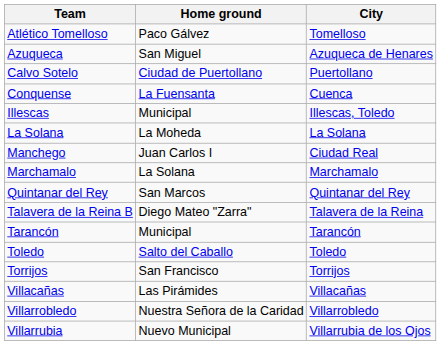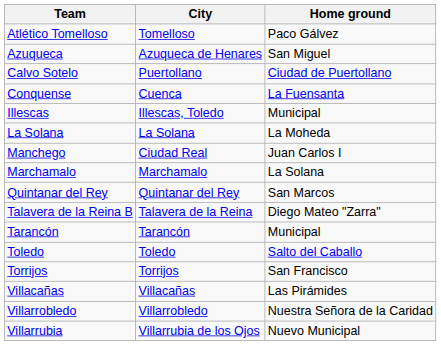columns swapped: City <-> Home ground
